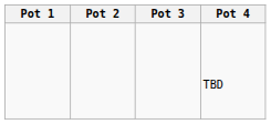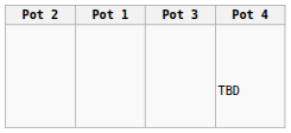columns swapped: Pot 1 <-> Pot 2
